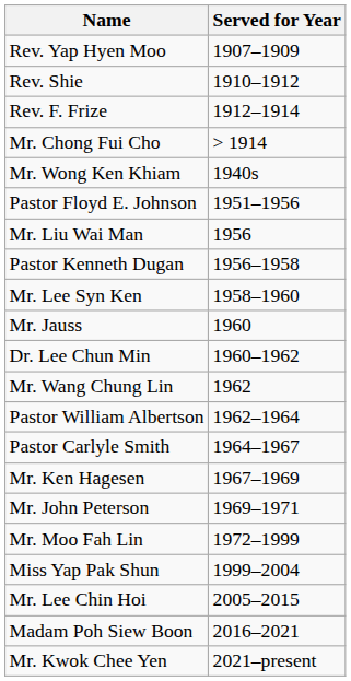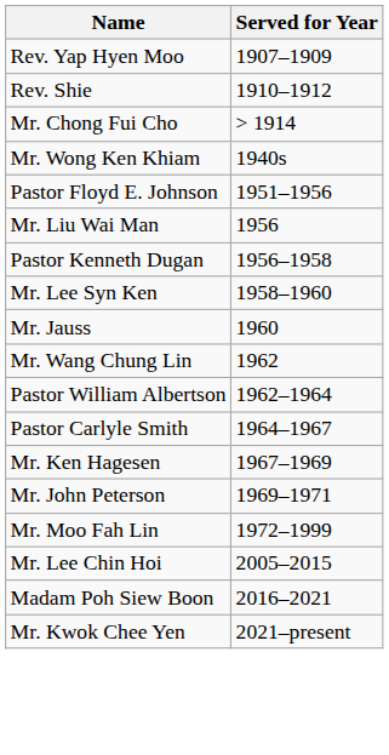- row: Rev. F. Frize | 1912–1914
- row: Dr. Lee Chun Min | 1960–1962
- row: Miss Yap Pak Shun | 1999–2004
